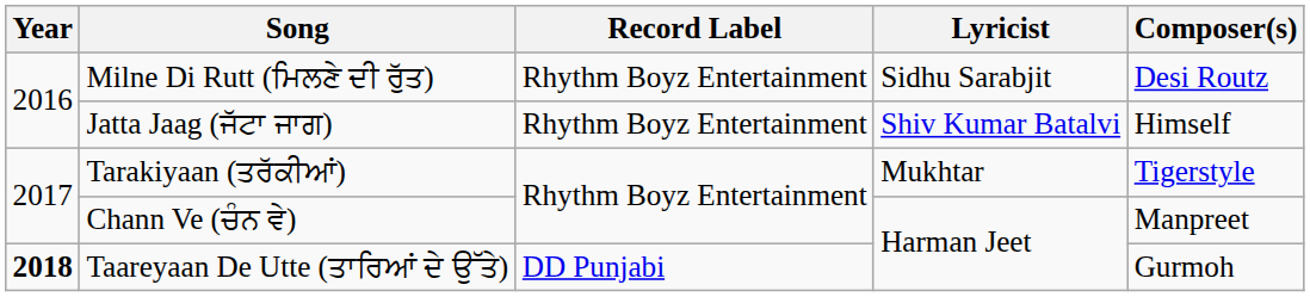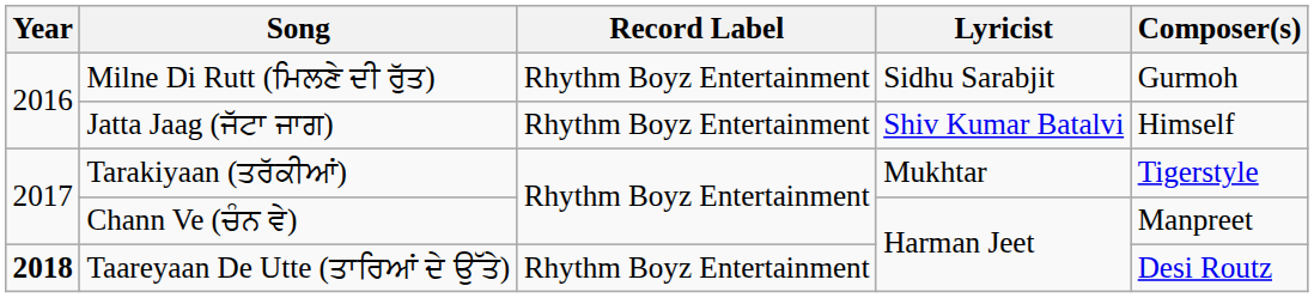Milne Di Rutt (ਮਿਲਣੇ ਦੀ ਰੁੱਤ) | Composer(s): Desi Routz -> Gurmoh
Taareyaan De Utte (ਤਾਰਿਆਂ ਦੇ ਉੱਤੇ) | Record Label: DD Punjabi -> Rhythm Boyz Entertainment
Taareyaan De Utte (ਤਾਰਿਆਂ ਦੇ ਉੱਤੇ) | Composer(s): Gurmoh -> Desi Routz
